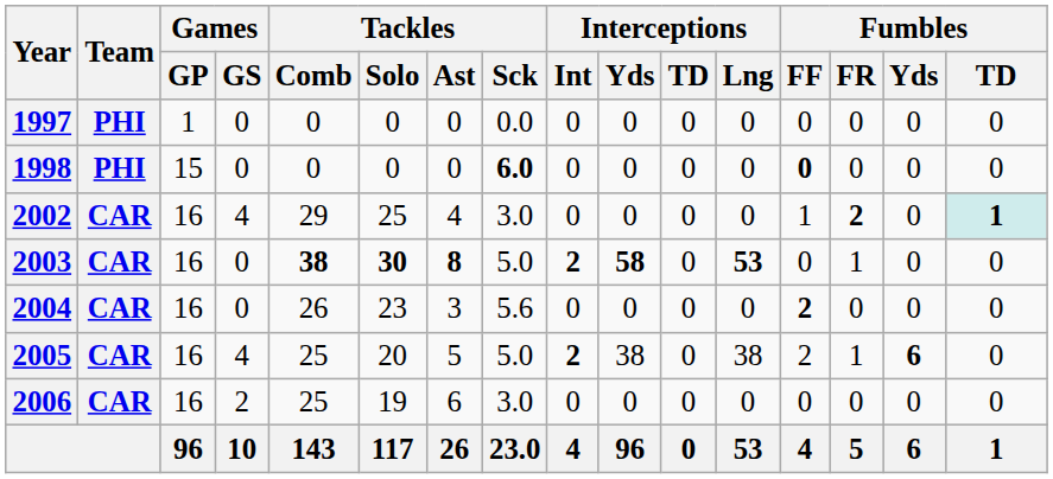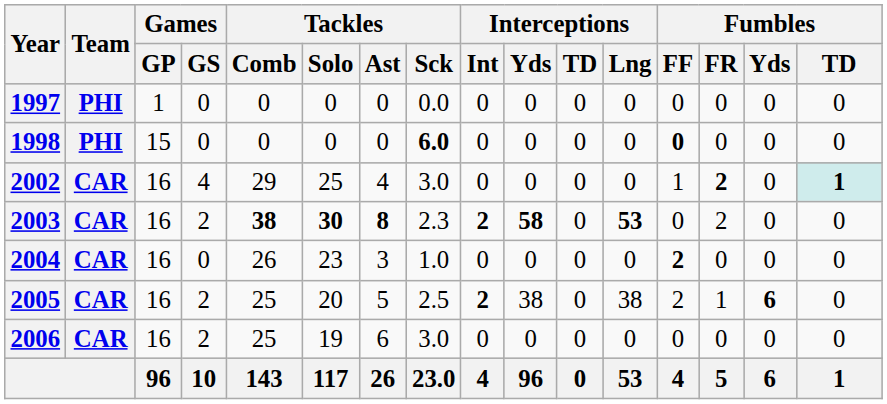2003 | Games / GS: 0 -> 2
2003 | Tackles / Sck: 5.0 -> 2.3
2003 | Fumbles / FR: 1 -> 2
2004 | Tackles / Sck: 5.6 -> 1.0
2005 | Games / GS: 4 -> 2
2005 | Tackles / Sck: 5.0 -> 2.5
